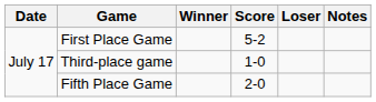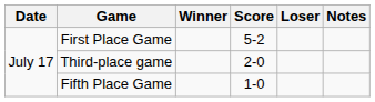Third-place game | Score: 1-0 -> 2-0
Fifth Place Game | Score: 2-0 -> 1-0
